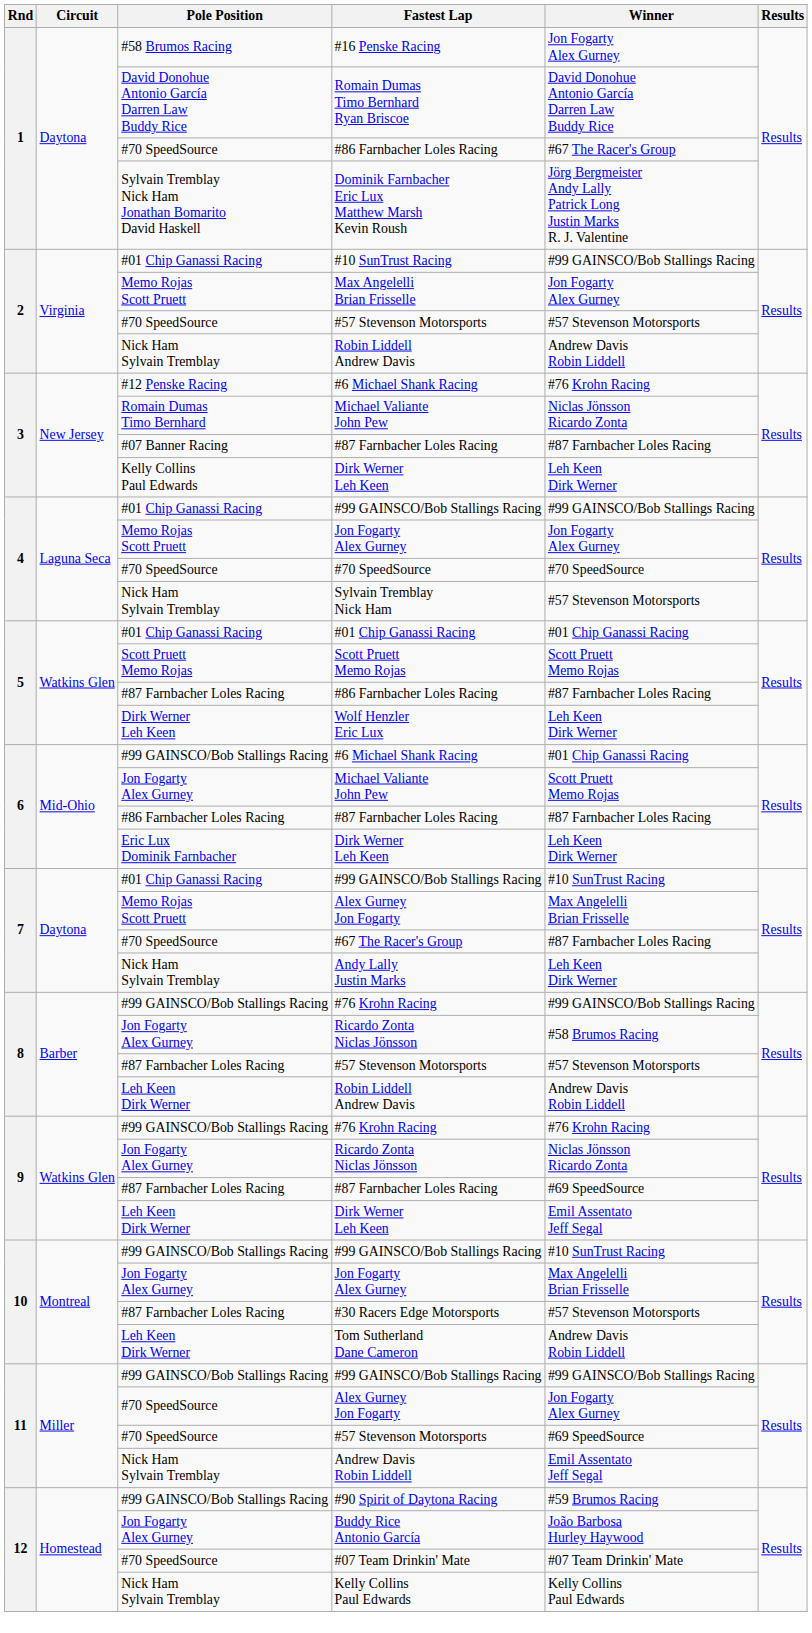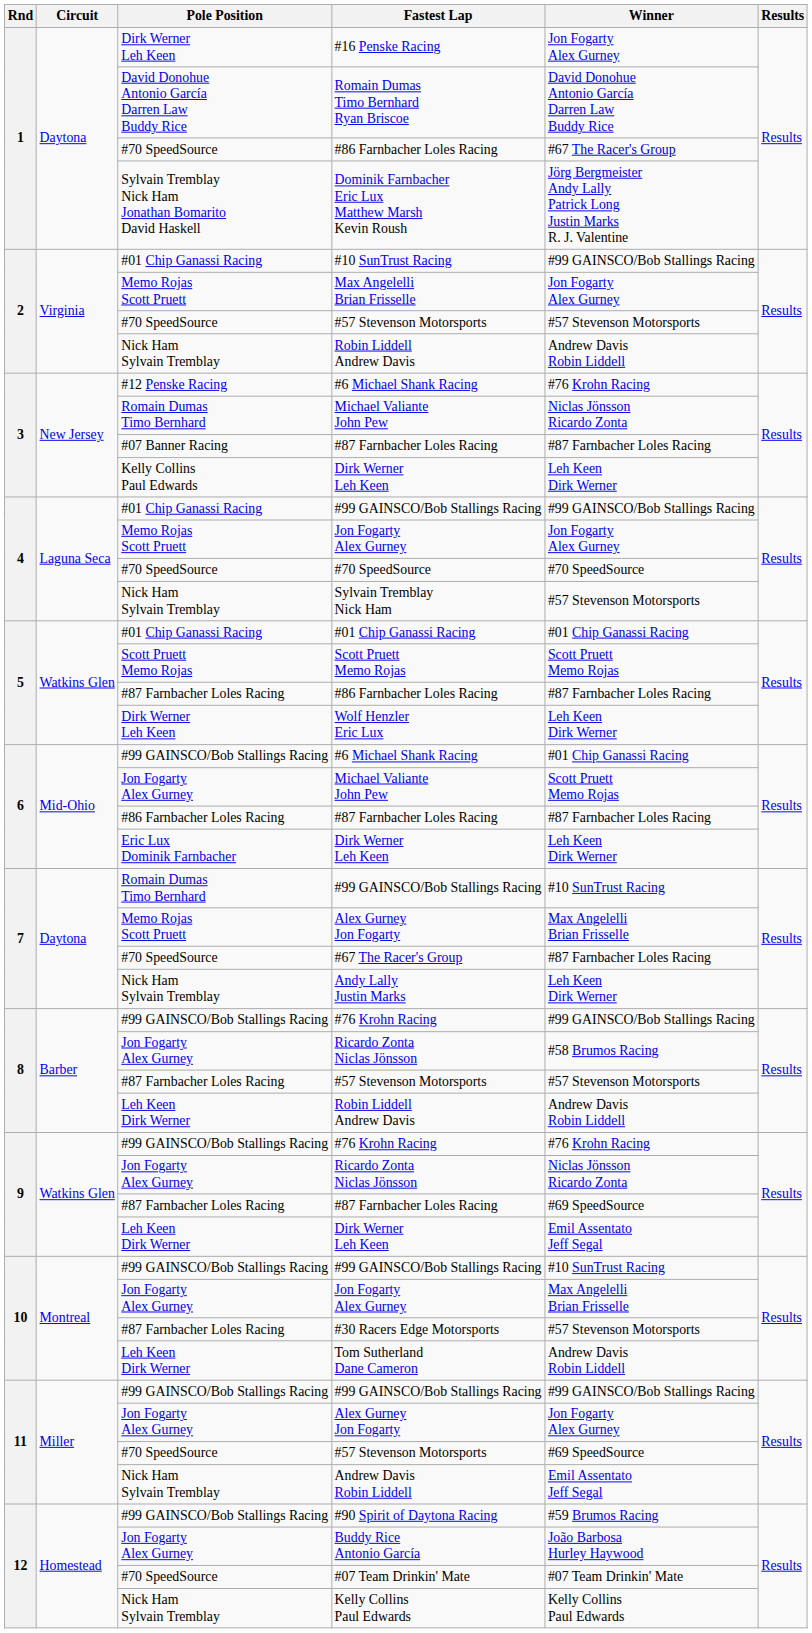#16 Penske Racing | Pole Position: #58 Brumos Racing -> Dirk Werner Leh Keen
7 / #99 GAINSCO/Bob Stallings Racing | Pole Position: #01 Chip Ganassi Racing -> Romain Dumas Timo Bernhard
11 / Alex Gurney Jon Fogarty | Pole Position: #70 SpeedSource -> Jon Fogarty Alex Gurney
